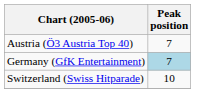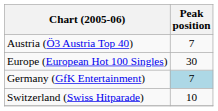+ row: Europe (European Hot 100 Singles) | 30
